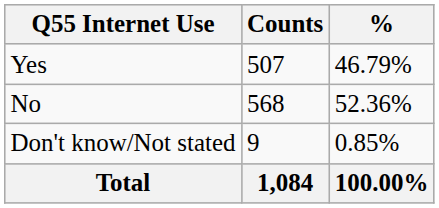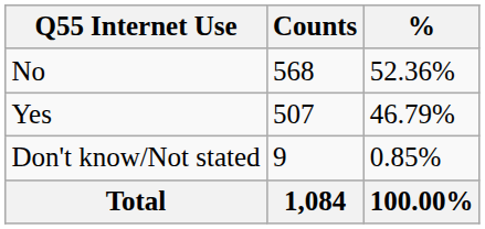rows swapped: Yes <-> No
